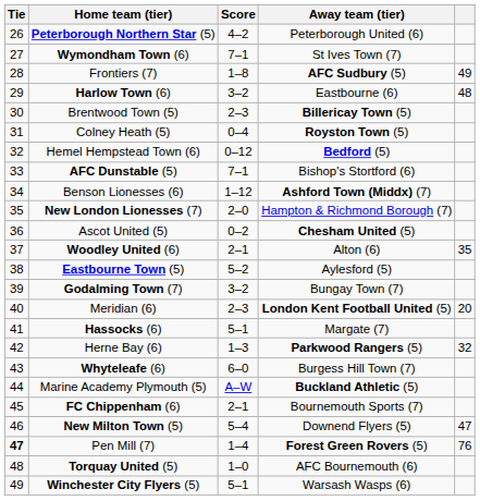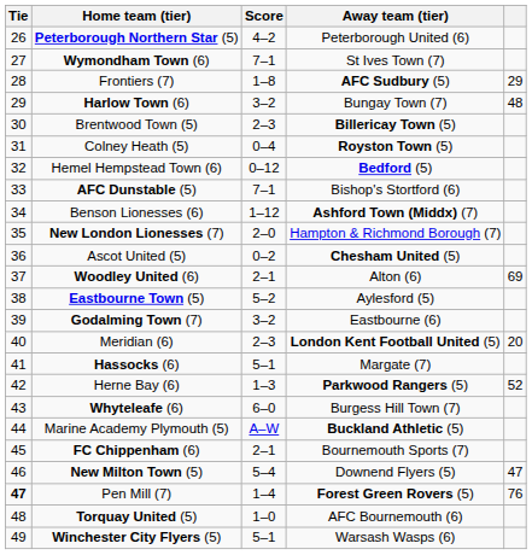Frontiers (7) | column 5: 49 -> 29
Harlow Town (6) | Away team (tier): Eastbourne (6) -> Bungay Town (7)
Woodley United (6) | column 5: 35 -> 69
Godalming Town (7) | Away team (tier): Bungay Town (7) -> Eastbourne (6)
Herne Bay (6) | column 5: 32 -> 52
